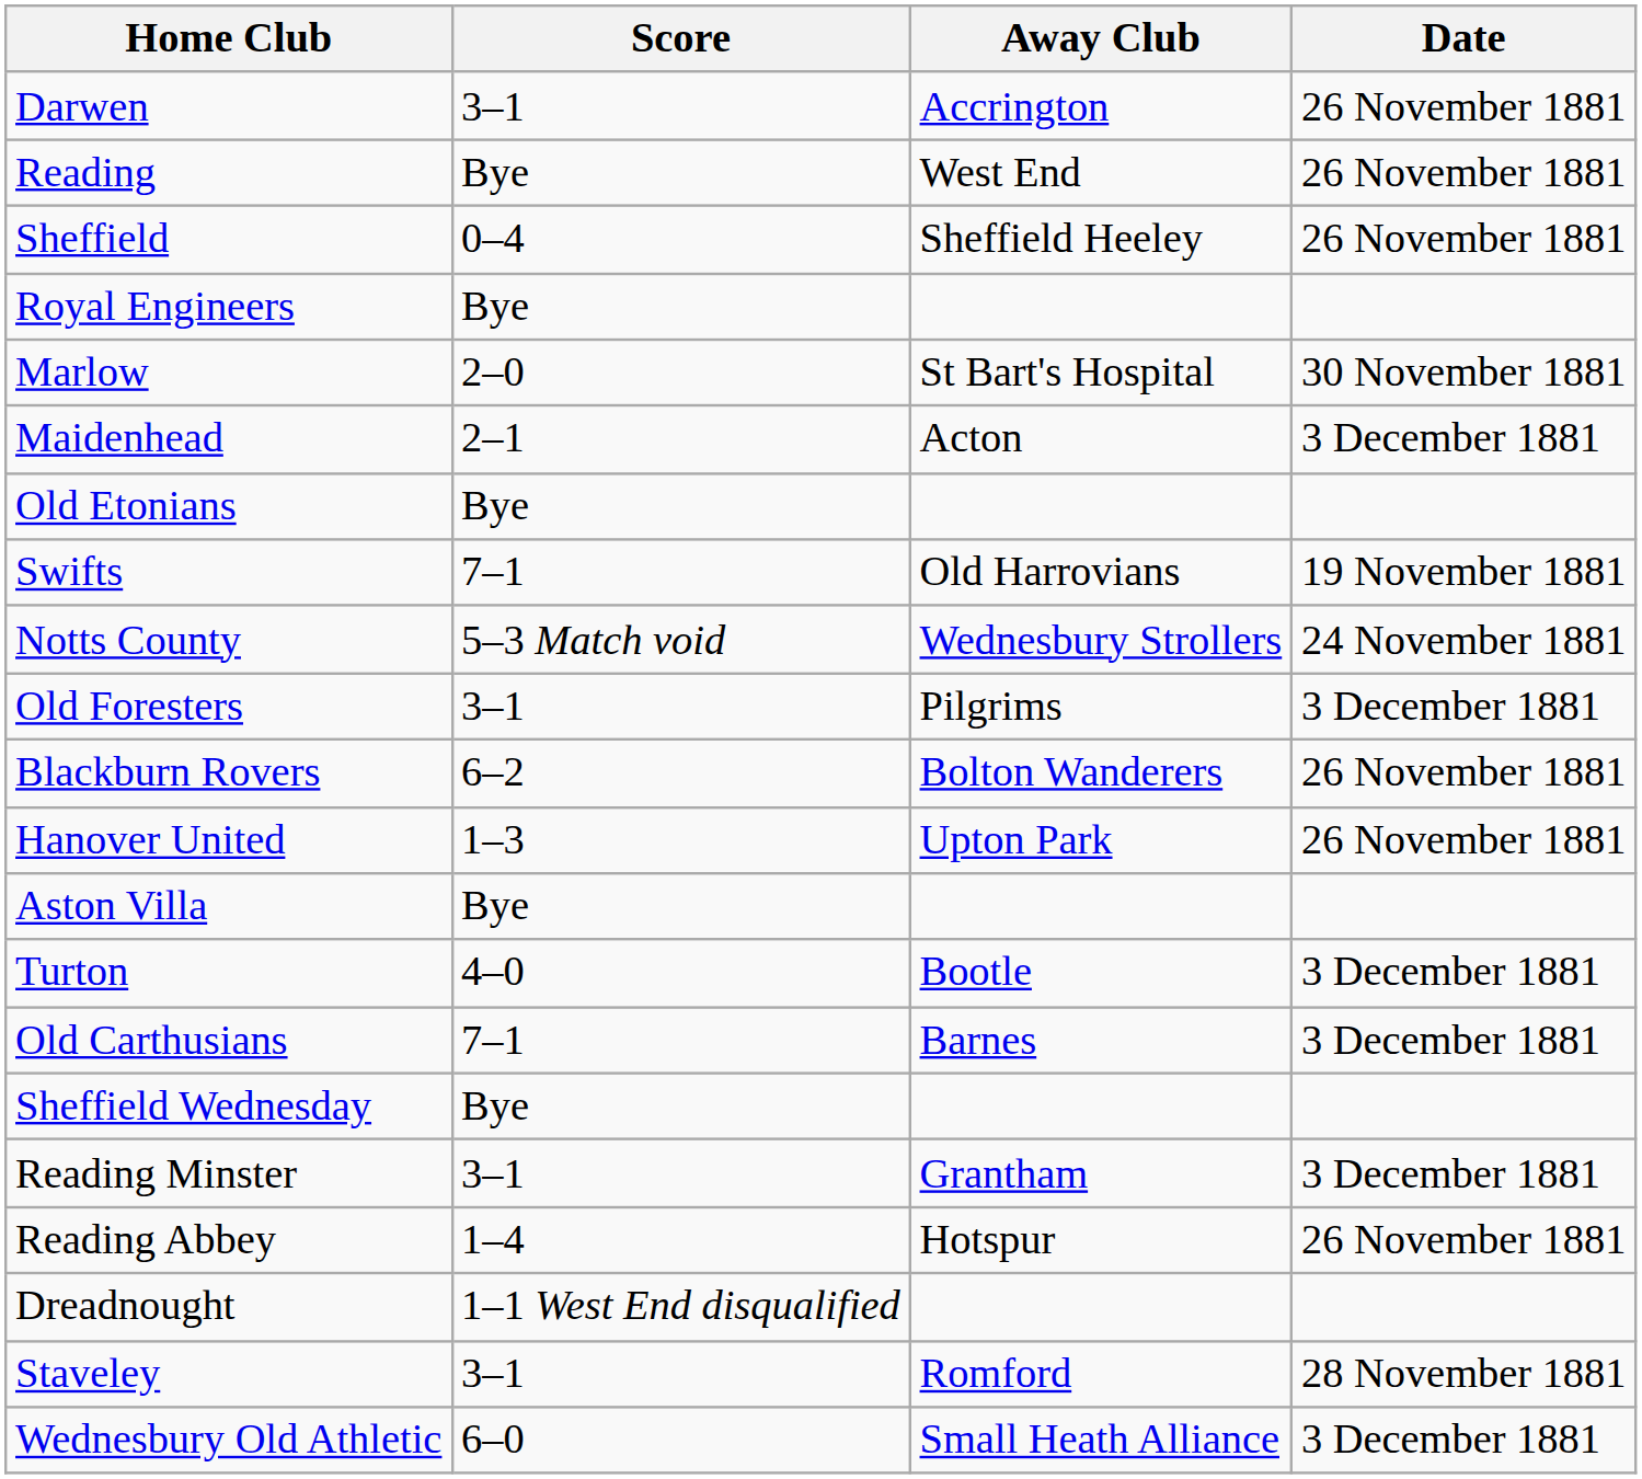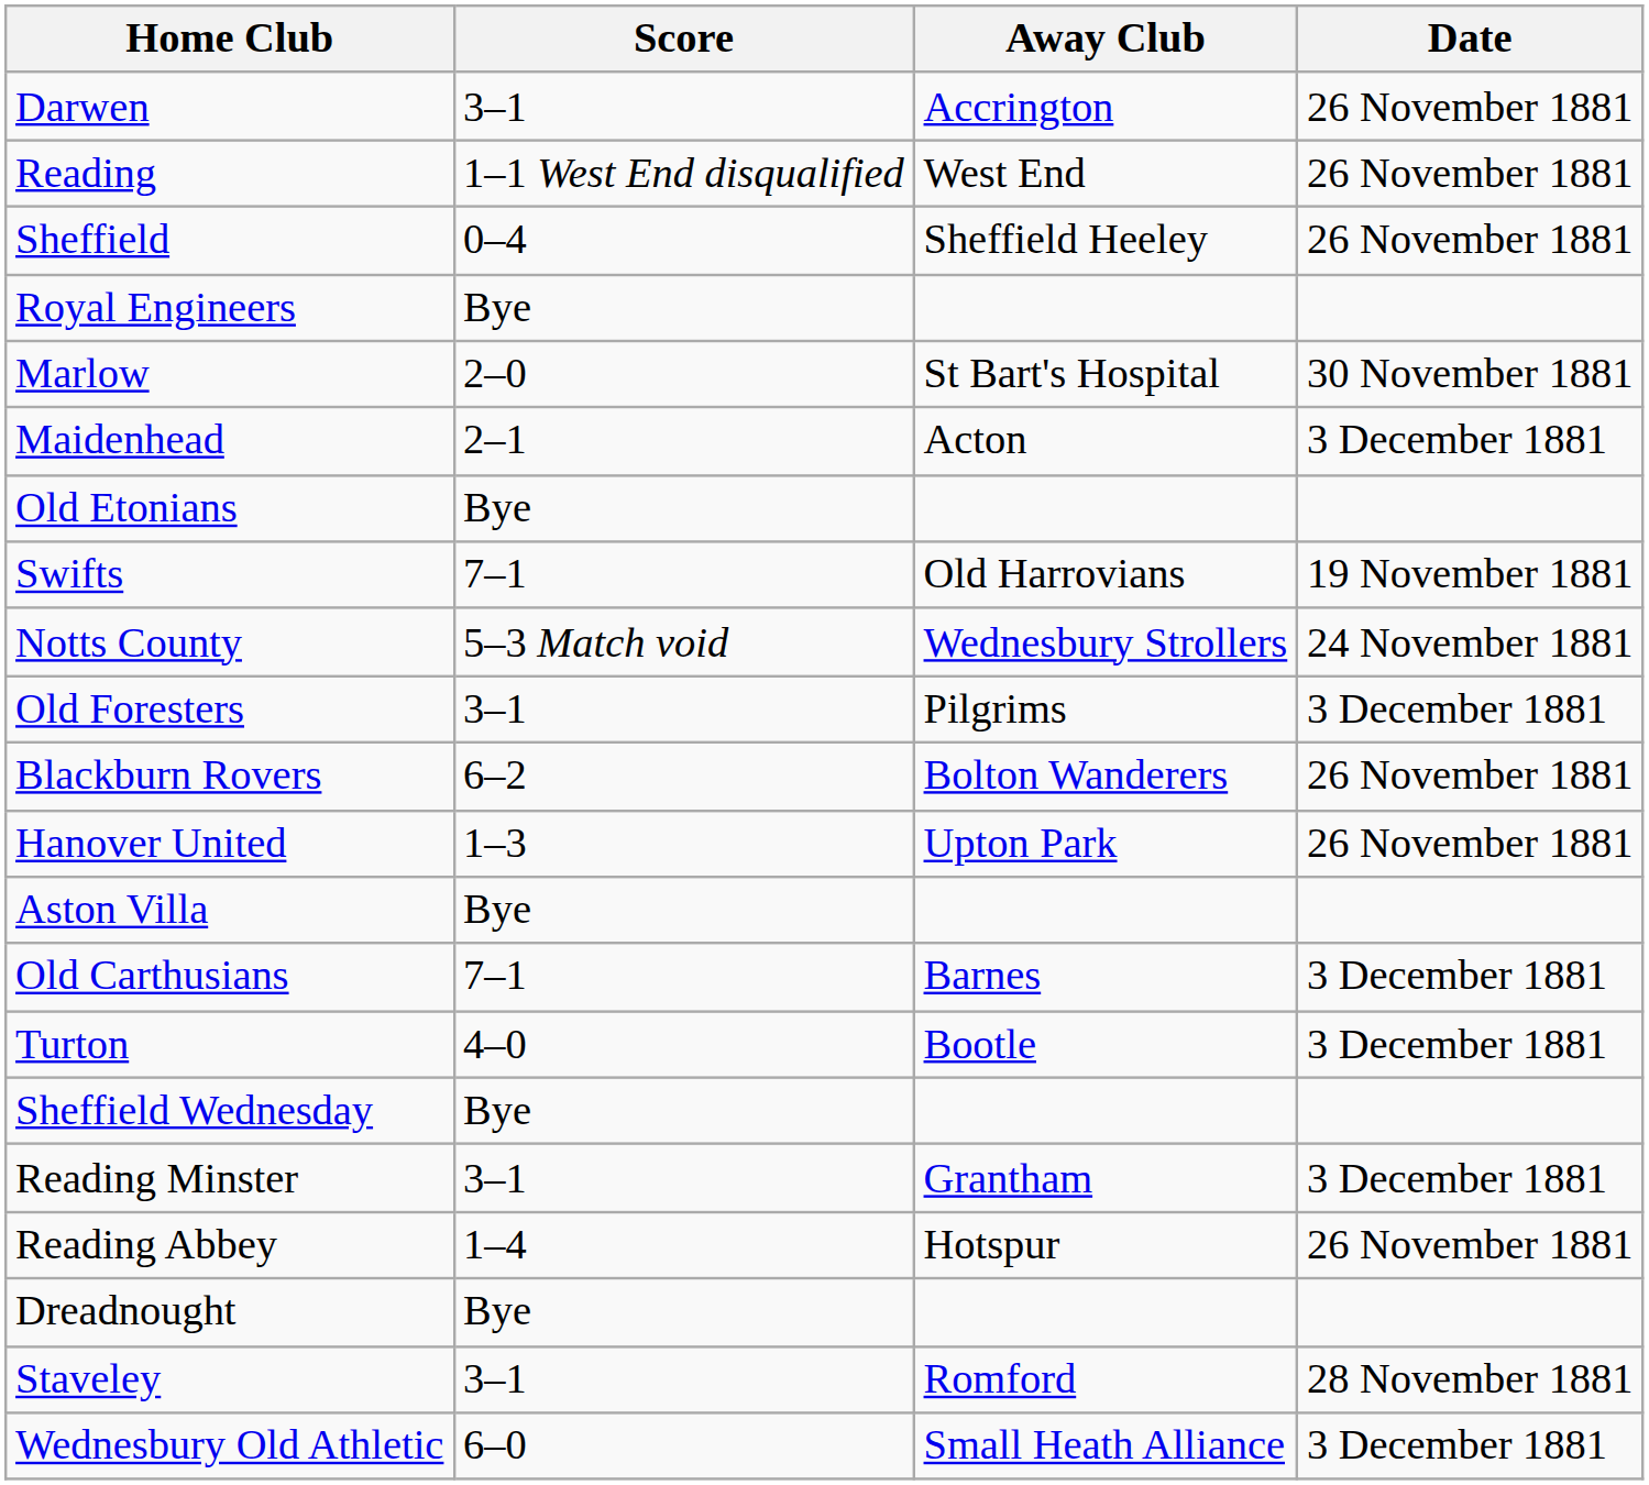Reading | Score: Bye -> 1–1 West End disqualified
rows swapped: Turton <-> Old Carthusians
Dreadnought | Score: 1–1 West End disqualified -> Bye
